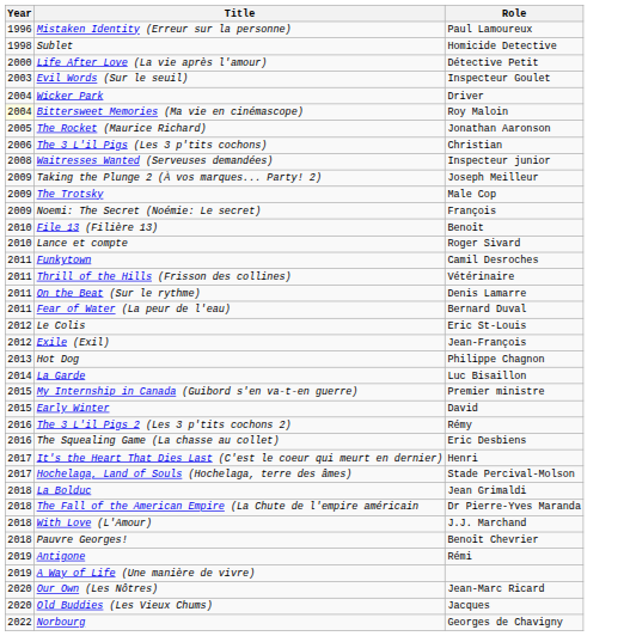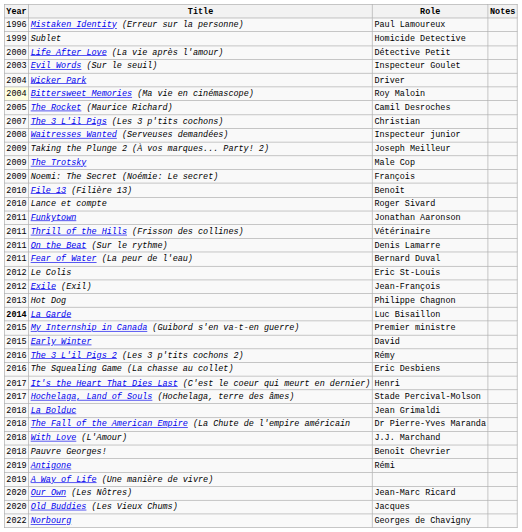+ column: Notes
Sublet | Year: 1998 -> 1999
The Rocket (Maurice Richard) | Role: Jonathan Aaronson -> Camil Desroches
The 3 L'il Pigs (Les 3 p'tits cochons) | Year: 2006 -> 2007
Funkytown | Role: Camil Desroches -> Jonathan Aaronson
La Garde | Year: normal -> bold
